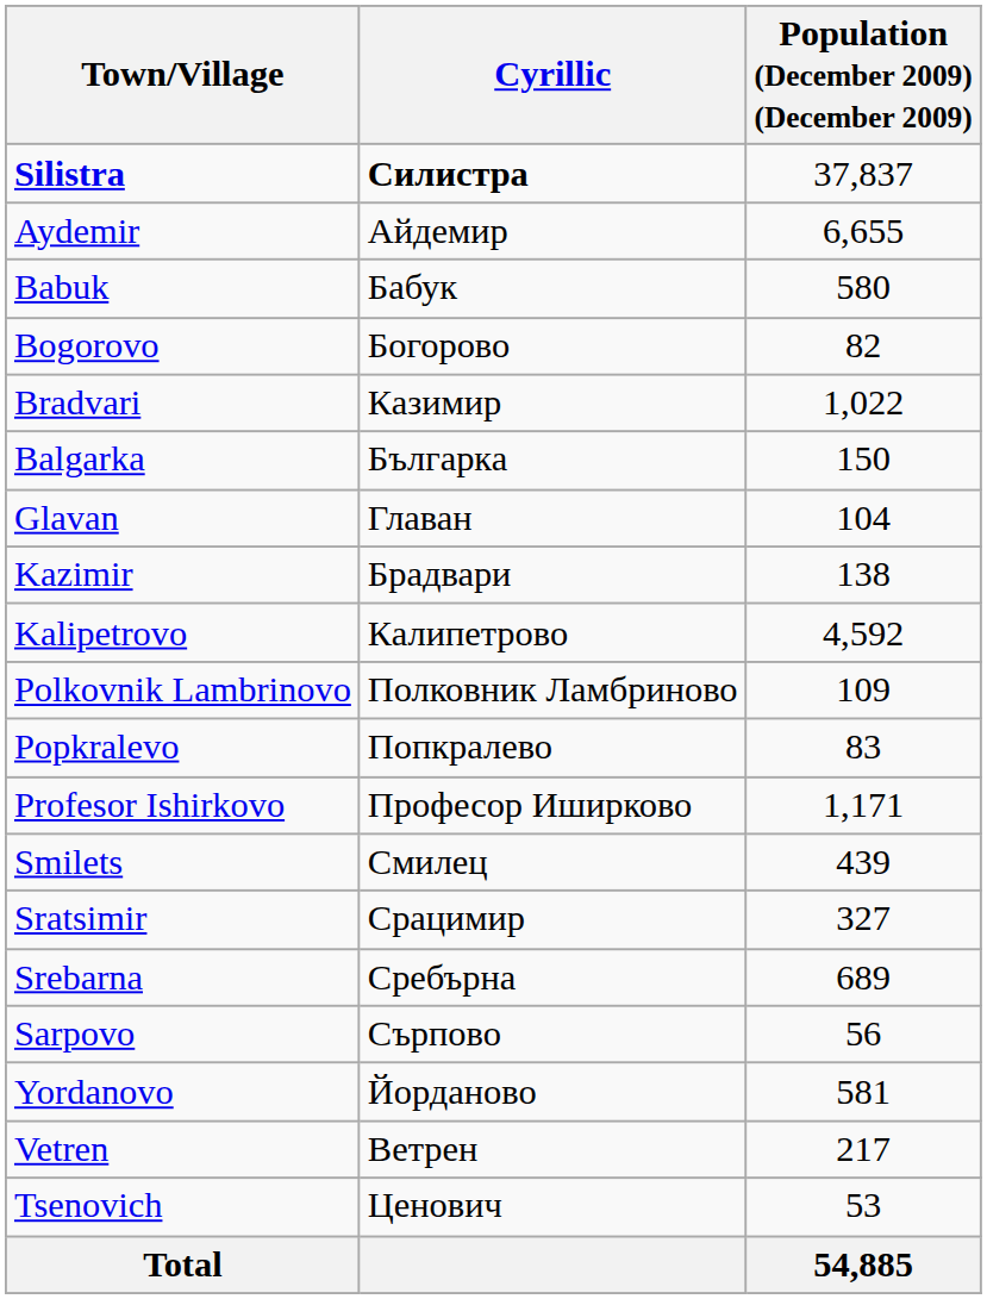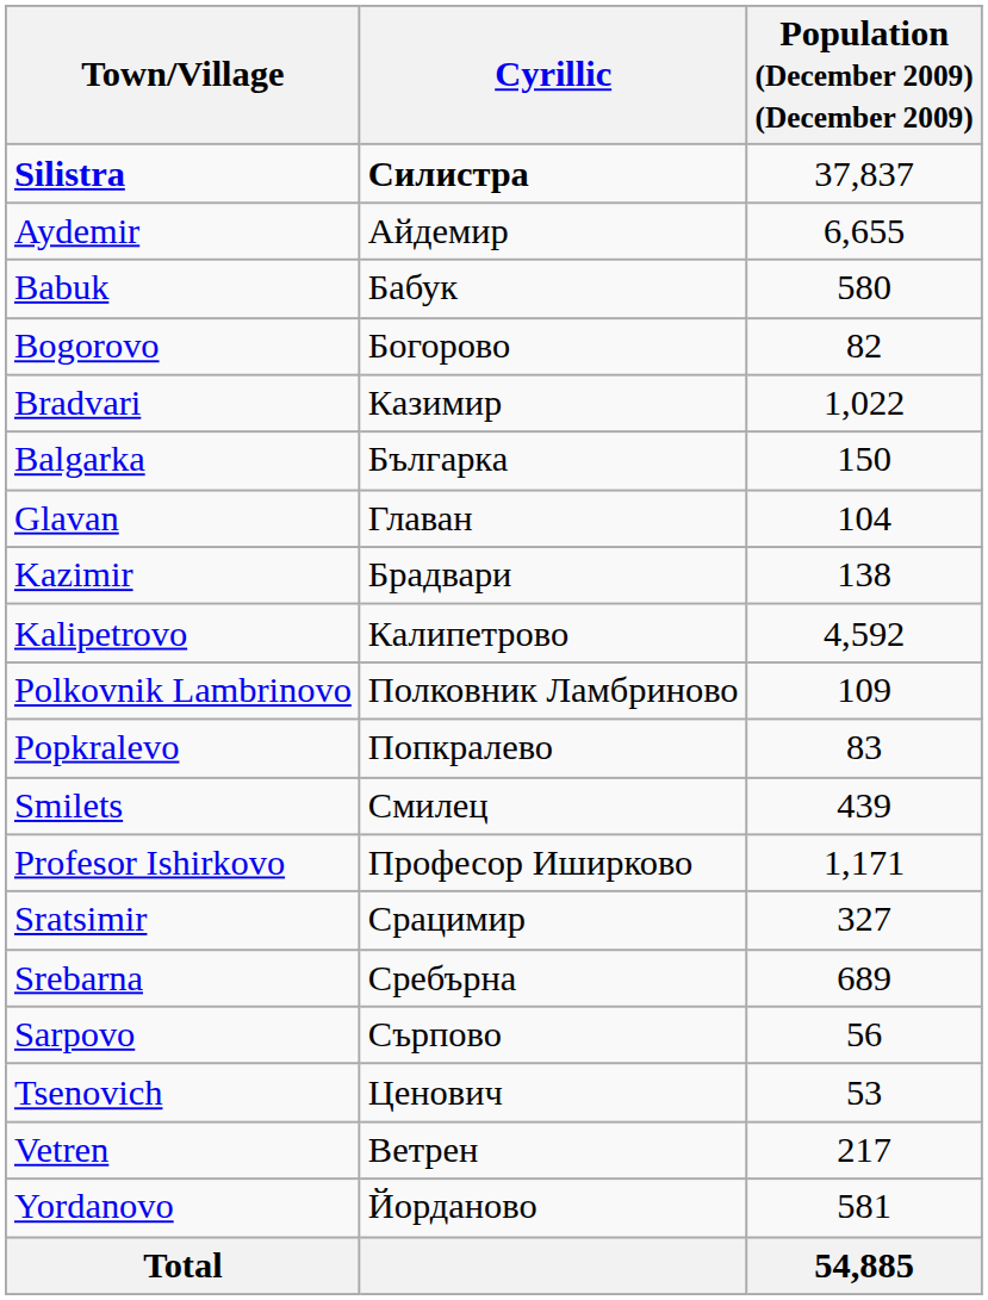rows swapped: Profesor Ishirkovo <-> Smilets
rows swapped: Tsenovich <-> Yordanovo
